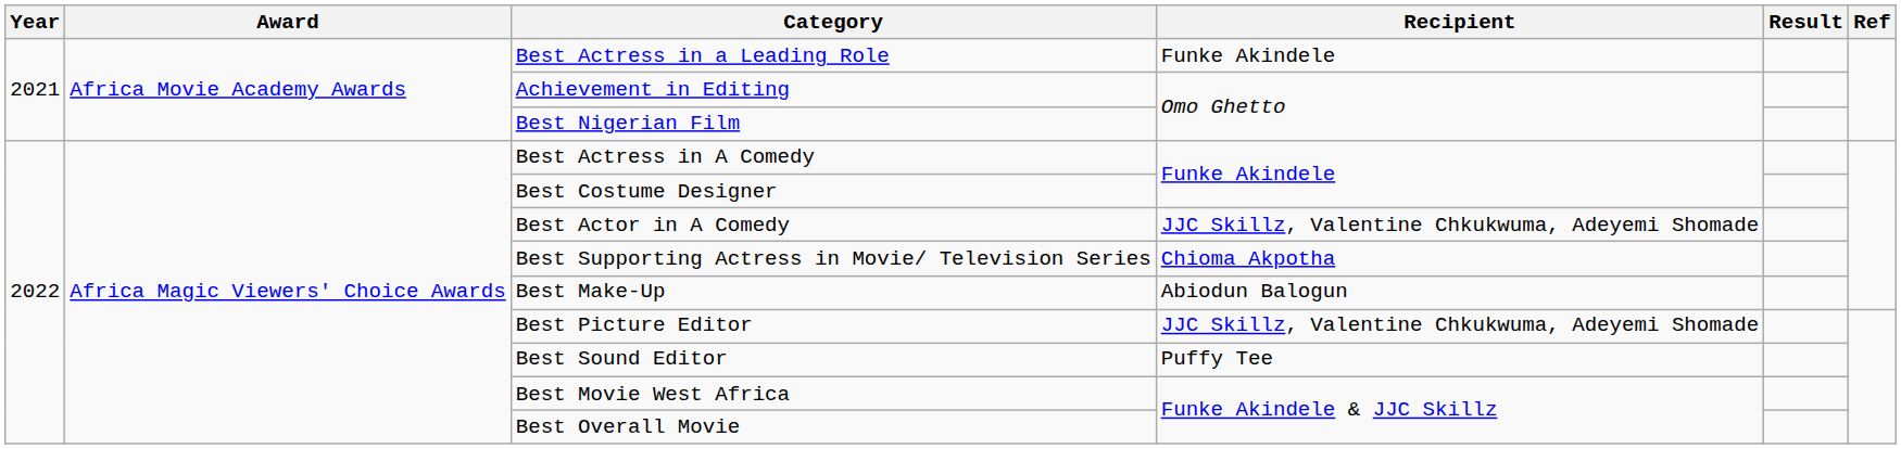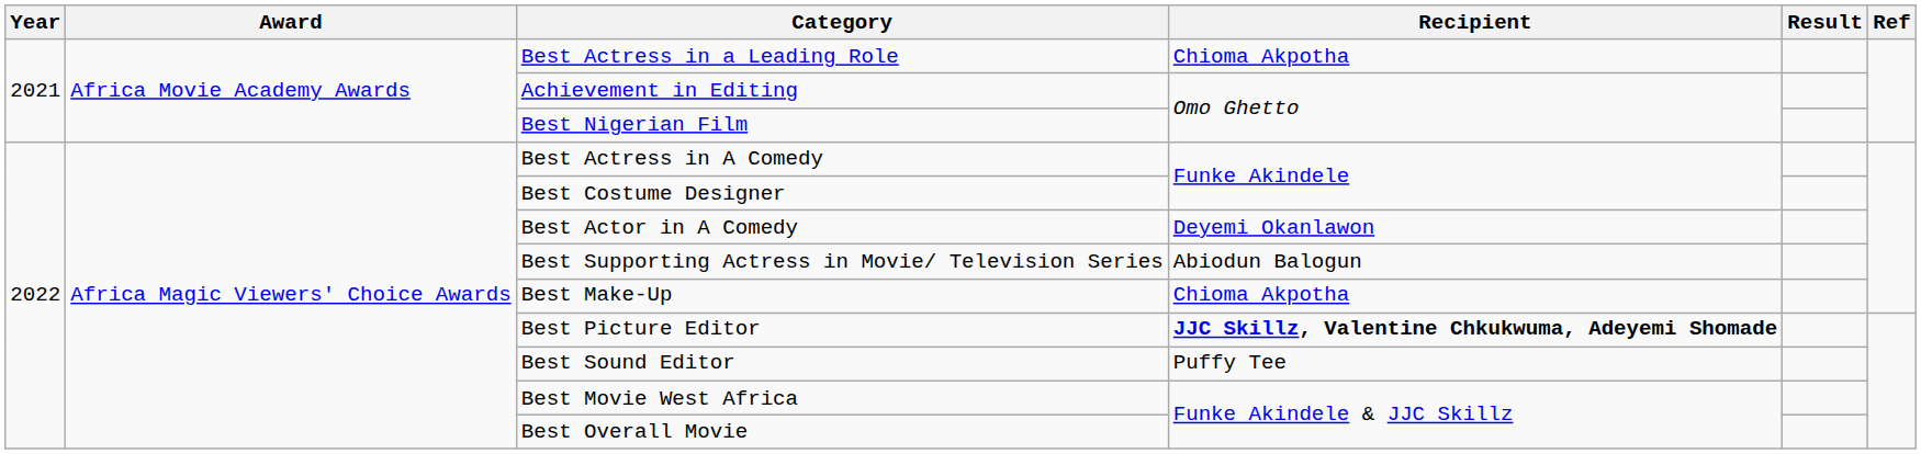Best Actress in a Leading Role | Recipient: Funke Akindele -> Chioma Akpotha
Best Actor in A Comedy | Recipient: JJC Skillz, Valentine Chkukwuma, Adeyemi Shomade -> Deyemi Okanlawon
Best Supporting Actress in Movie/ Television Series | Recipient: Chioma Akpotha -> Abiodun Balogun
Best Make-Up | Recipient: Abiodun Balogun -> Chioma Akpotha
Best Picture Editor | Recipient: normal -> bold
